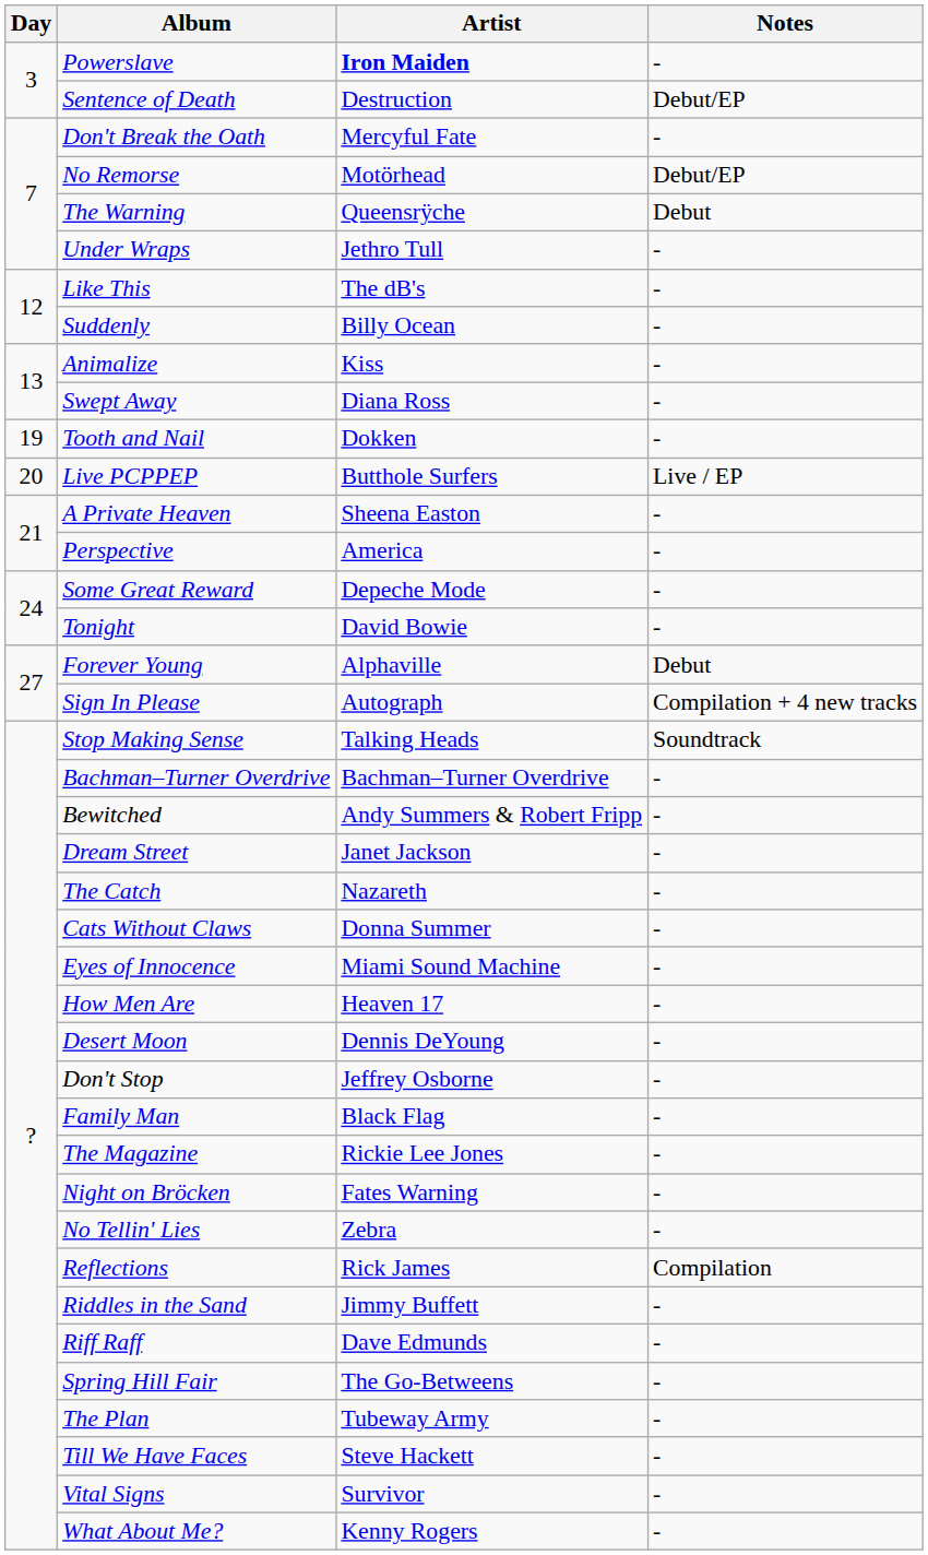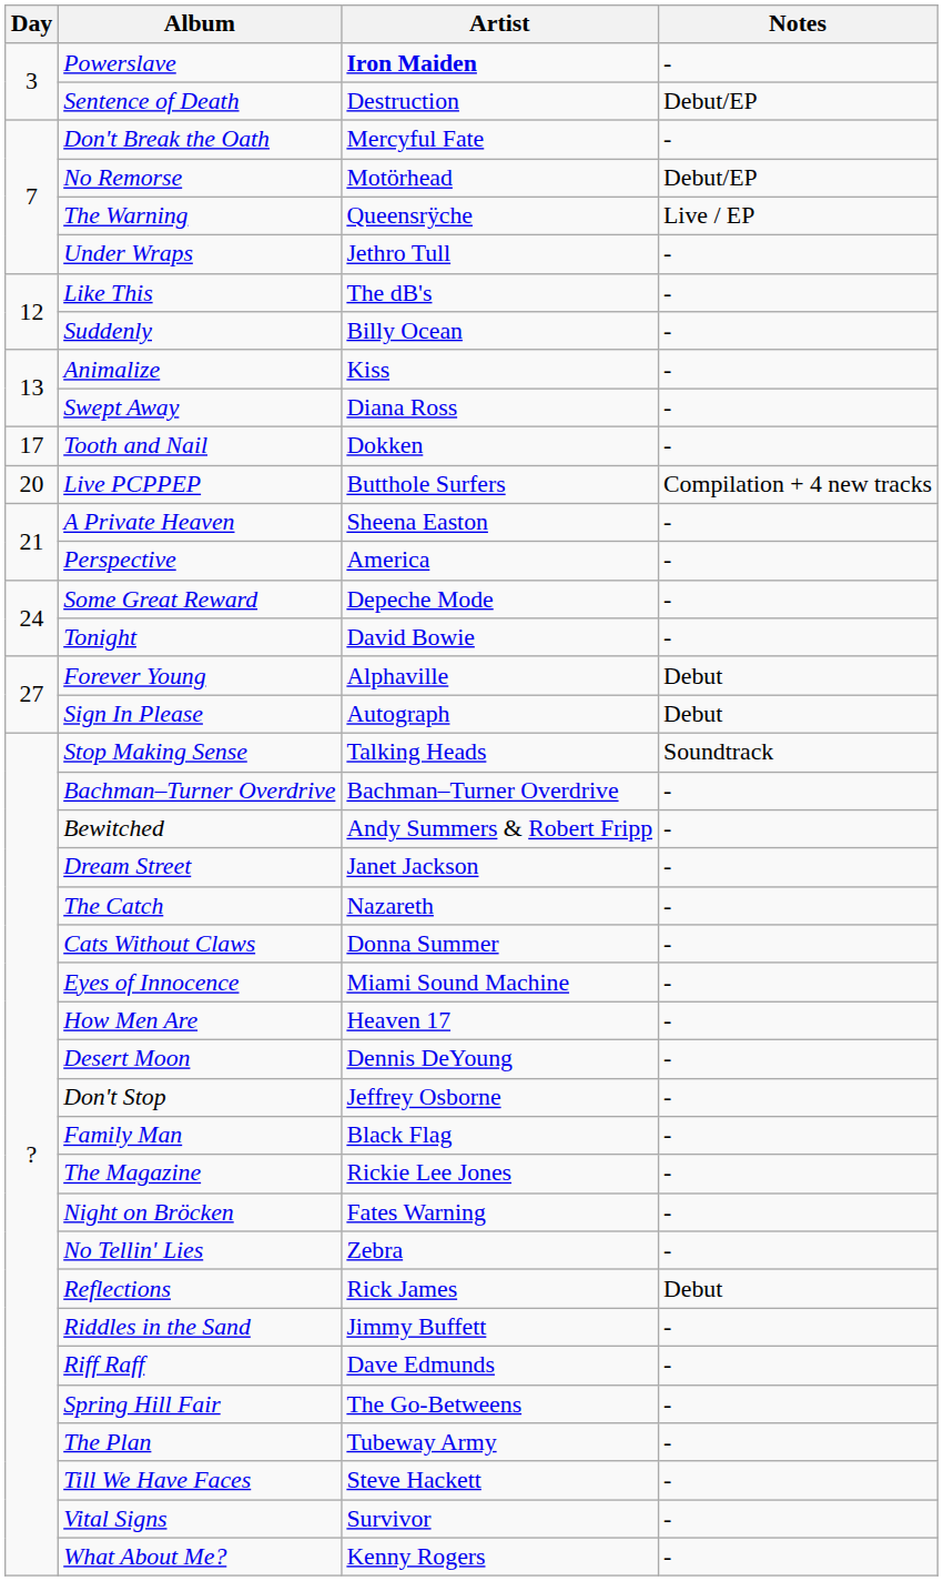The Warning | Notes: Debut -> Live / EP
Tooth and Nail | Day: 19 -> 17
Live PCPPEP | Notes: Live / EP -> Compilation + 4 new tracks
Sign In Please | Notes: Compilation + 4 new tracks -> Debut
Reflections | Notes: Compilation -> Debut
